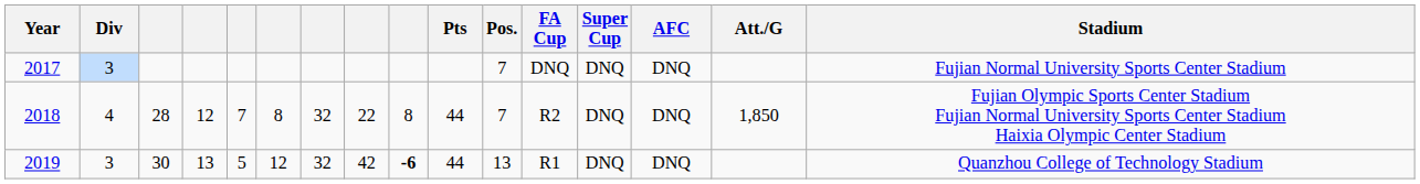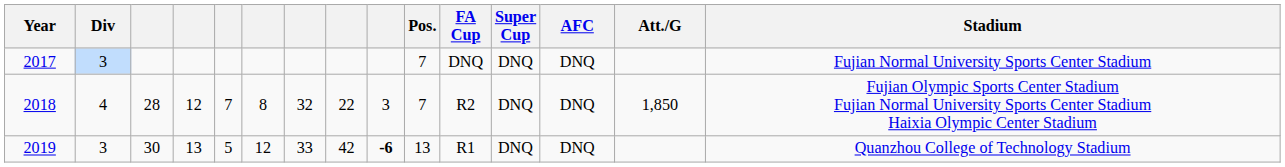- column: Pts | 44 | 44
2018 | column 9: 8 -> 3
2019 | column 7: 32 -> 33
